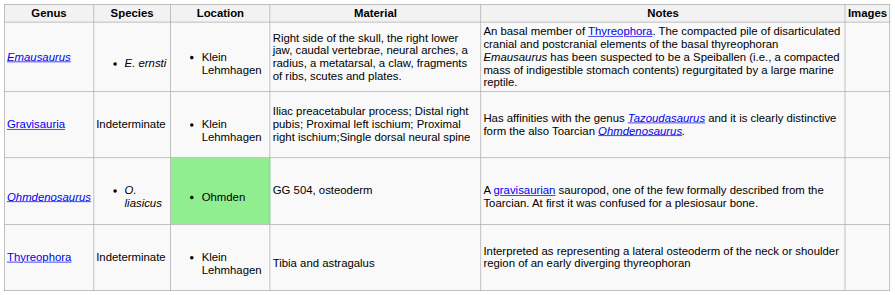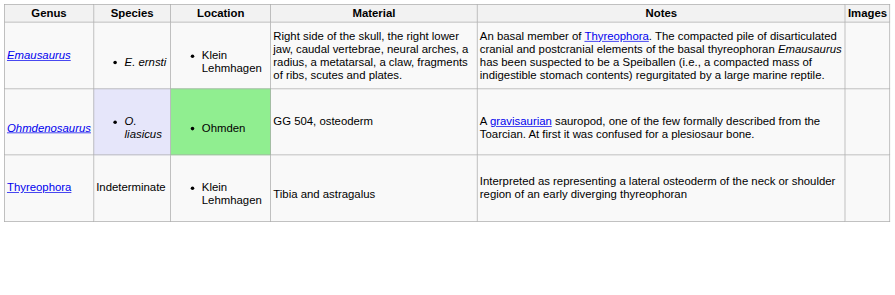- row: Gravisauria | Indeterminate | Klein Lehmhagen | Iliac preacetabular process; Distal right pubis; Proximal left ischium; Proximal right ischium;Single dorsal neural spine | Has affinities with the genus Tazoudasaurus and it is clearly distinctive form the also Toarcian Ohmdenosaurus.
Ohmdenosaurus | Species: no background -> lavender background
